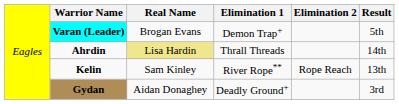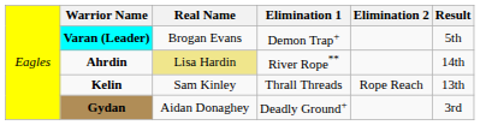Ahrdin | column 4: Thrall Threads -> River Rope**
Kelin | column 4: River Rope** -> Thrall Threads
